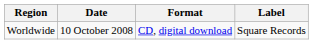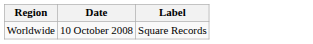- column: Format | CD, digital download
